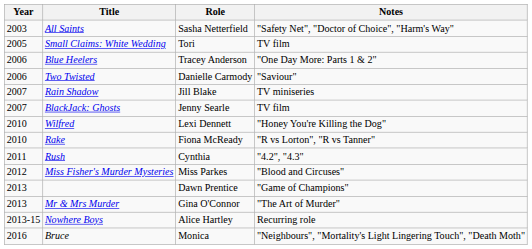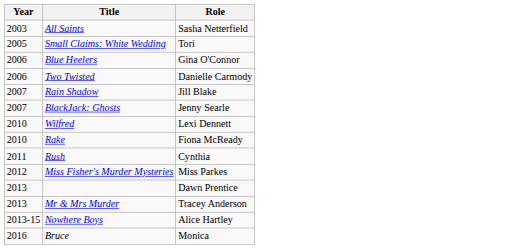- column: Notes | "Safety Net", "Doctor of Choice", "Harm's Way" | TV film | "One Day More: Parts 1 & 2" | "Saviour" | TV miniseries | TV film | "Honey You're Killing the Dog" | "R vs Lorton", "R vs Tanner" | "4.2", "4.3" | "Blood and Circuses" | "Game of Champions" | "The Art of Murder" | Recurring role | "Neighbours", "Mortality's Light Lingering Touch", "Death Moth"
Blue Heelers | Role: Tracey Anderson -> Gina O'Connor
Mr & Mrs Murder | Role: Gina O'Connor -> Tracey Anderson
